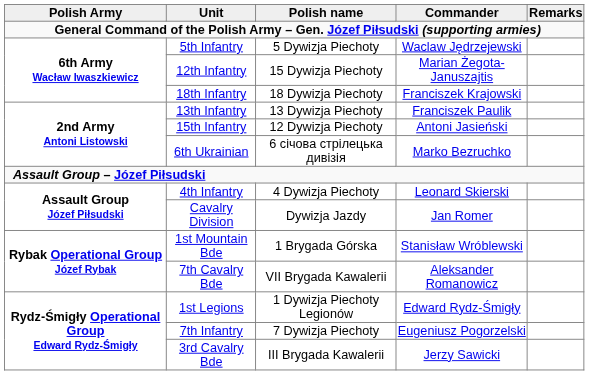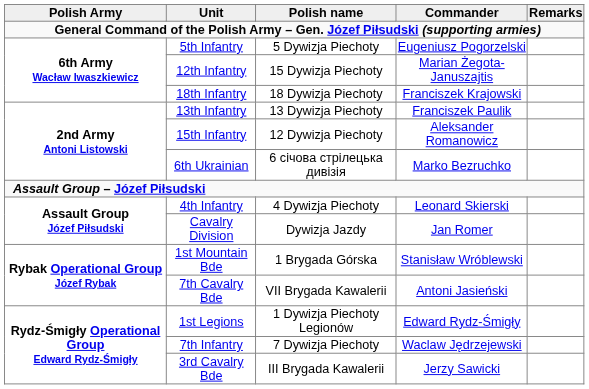5th Infantry | Commander: Waclaw Jędrzejewski -> Eugeniusz Pogorzelski
15th Infantry | Commander: Antoni Jasieński -> Aleksander Romanowicz
7th Cavalry Bde | Commander: Aleksander Romanowicz -> Antoni Jasieński
7th Infantry | Commander: Eugeniusz Pogorzelski -> Waclaw Jędrzejewski
